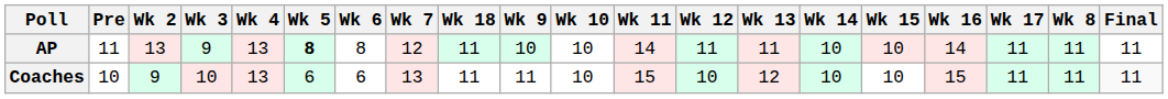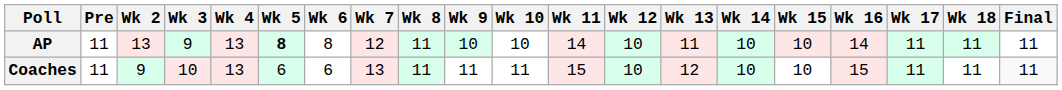columns swapped: Wk 8 <-> Wk 18
AP | Wk 12: 11 -> 10
Coaches | Pre: 10 -> 11
Coaches | Wk 10: 10 -> 11
